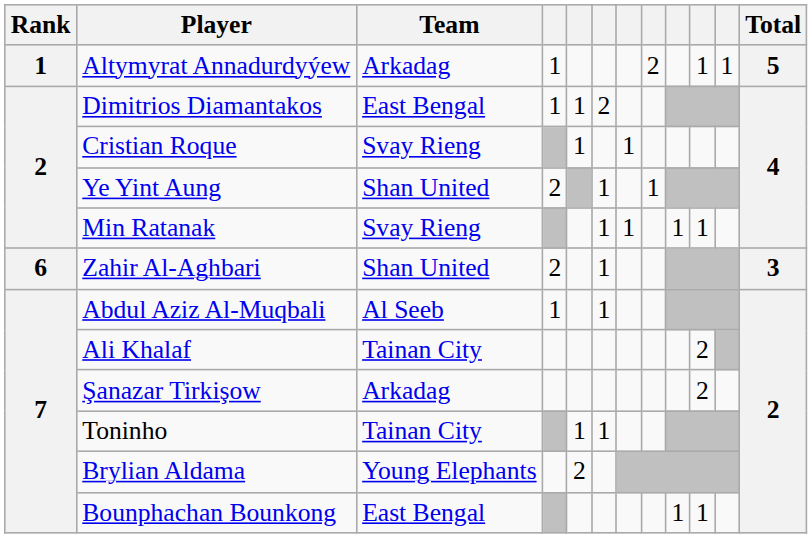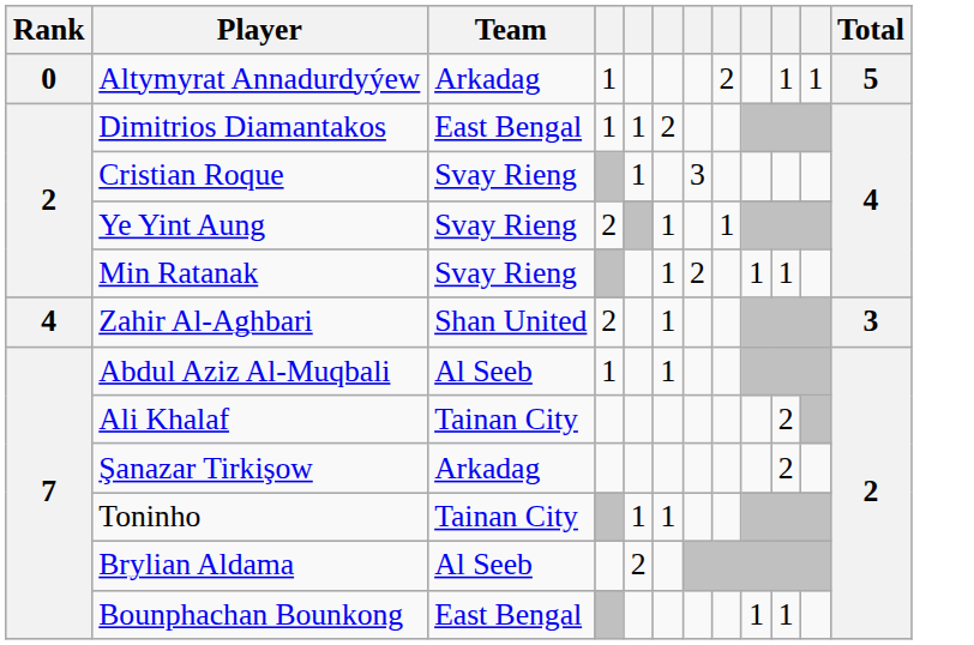Altymyrat Annadurdyýew | Rank: 1 -> 0
Cristian Roque | column 7: 1 -> 3
Ye Yint Aung | Team: Shan United -> Svay Rieng
Min Ratanak | column 7: 1 -> 2
Zahir Al-Aghbari | Rank: 6 -> 4
Brylian Aldama | Team: Young Elephants -> Al Seeb
